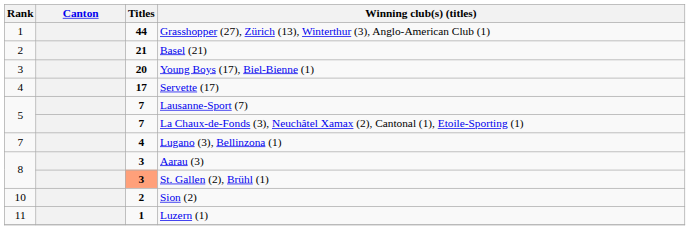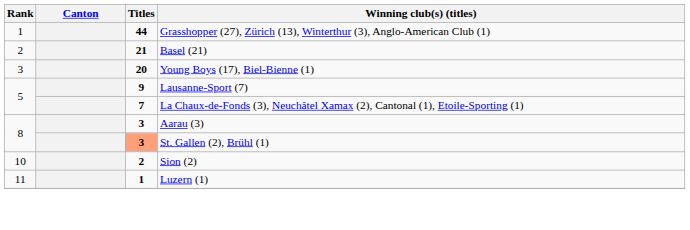- row: 4 | 17 | Servette (17)
Lausanne-Sport (7) | Titles: 7 -> 9
- row: 7 | 4 | Lugano (3), Bellinzona (1)
